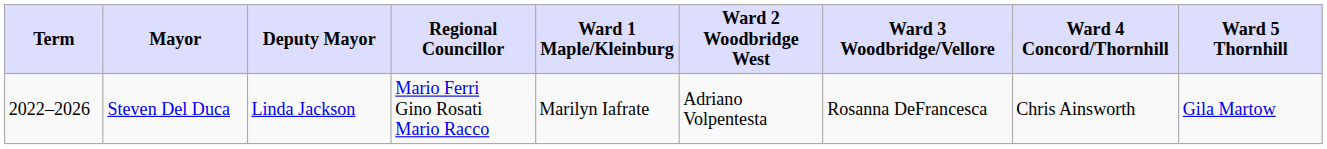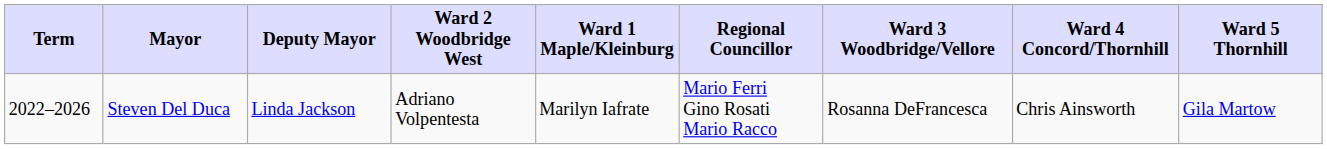columns swapped: Regional Councillor <-> Ward 2 Woodbridge West
